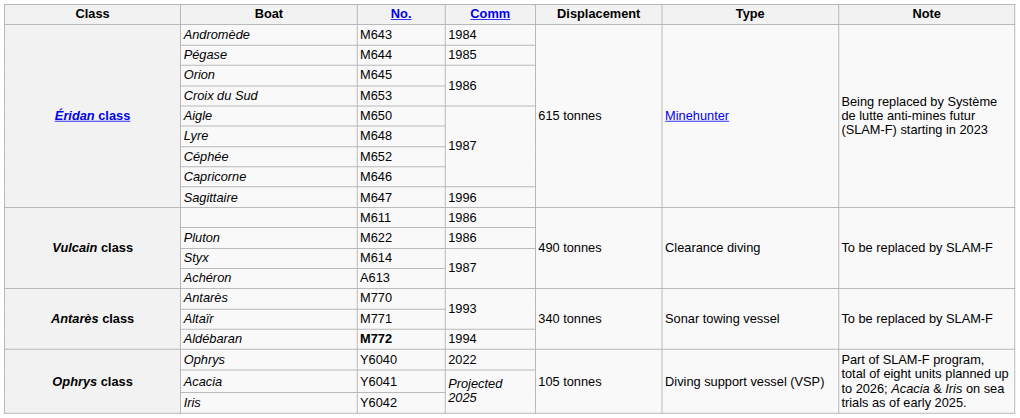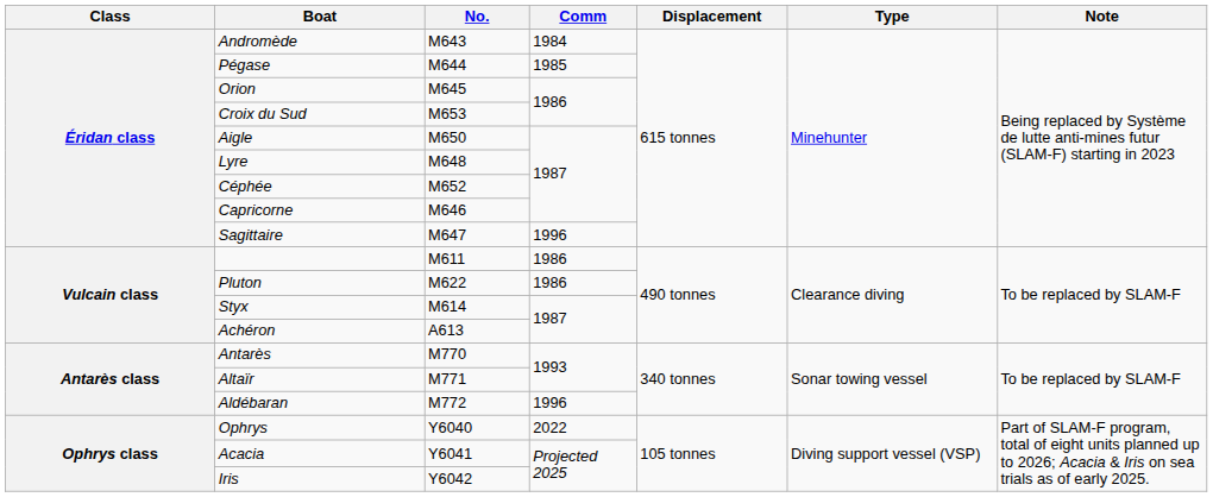Aldébaran | No.: bold -> normal
Aldébaran | Comm: 1994 -> 1996
